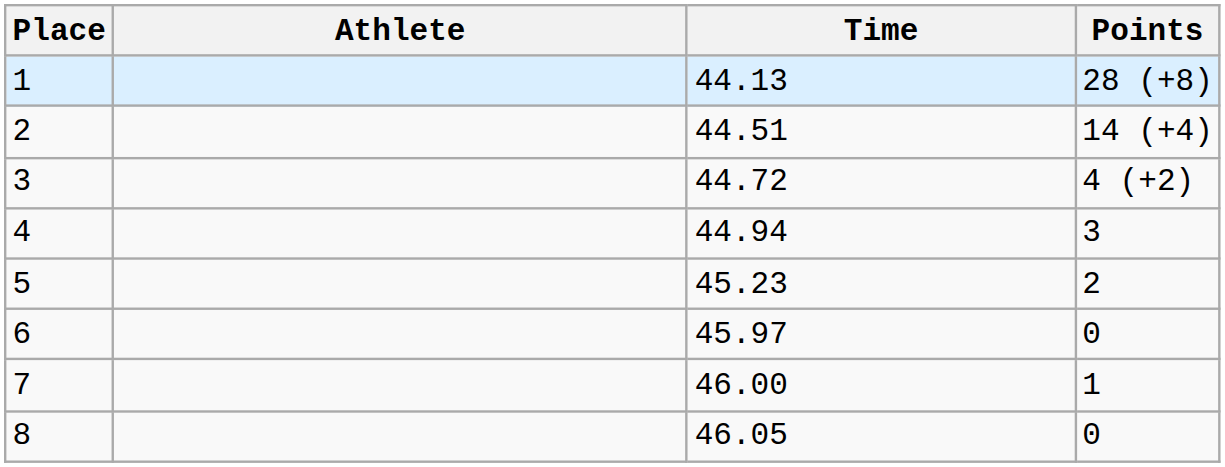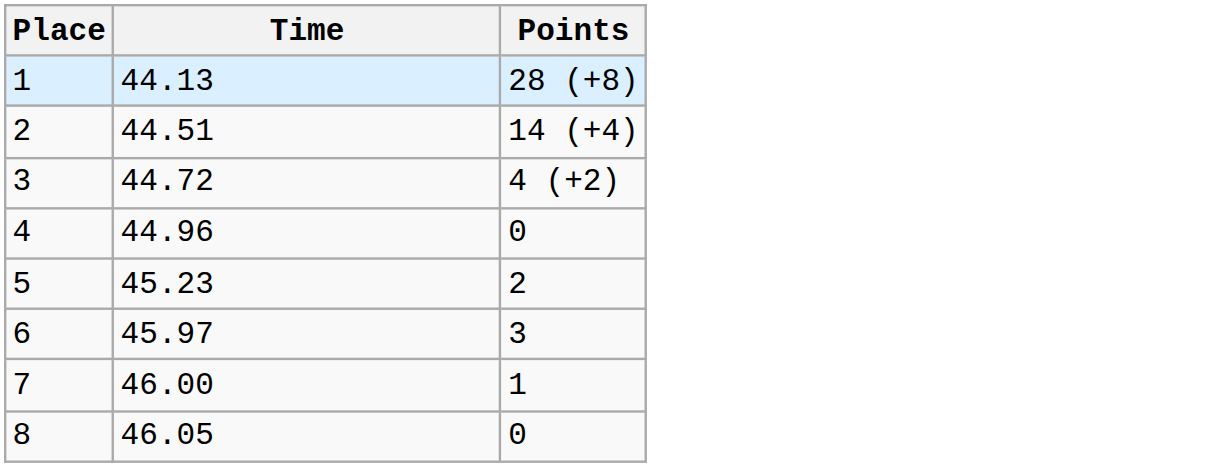- column: Athlete
4 | Time: 44.94 -> 44.96
4 | Points: 3 -> 0
6 | Points: 0 -> 3
